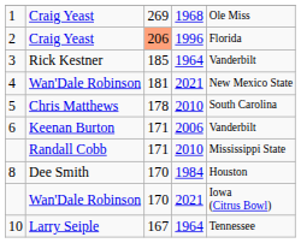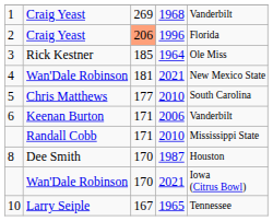1 | column 5: Ole Miss -> Vanderbilt
3 | column 5: Vanderbilt -> Ole Miss
5 | column 3: 178 -> 177
8 | column 4: 1984 -> 1987
10 | column 4: 1964 -> 1965
